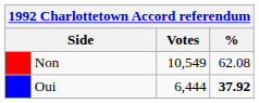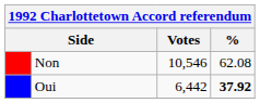Non | Votes: 10,549 -> 10,546
Oui | Votes: 6,444 -> 6,442
